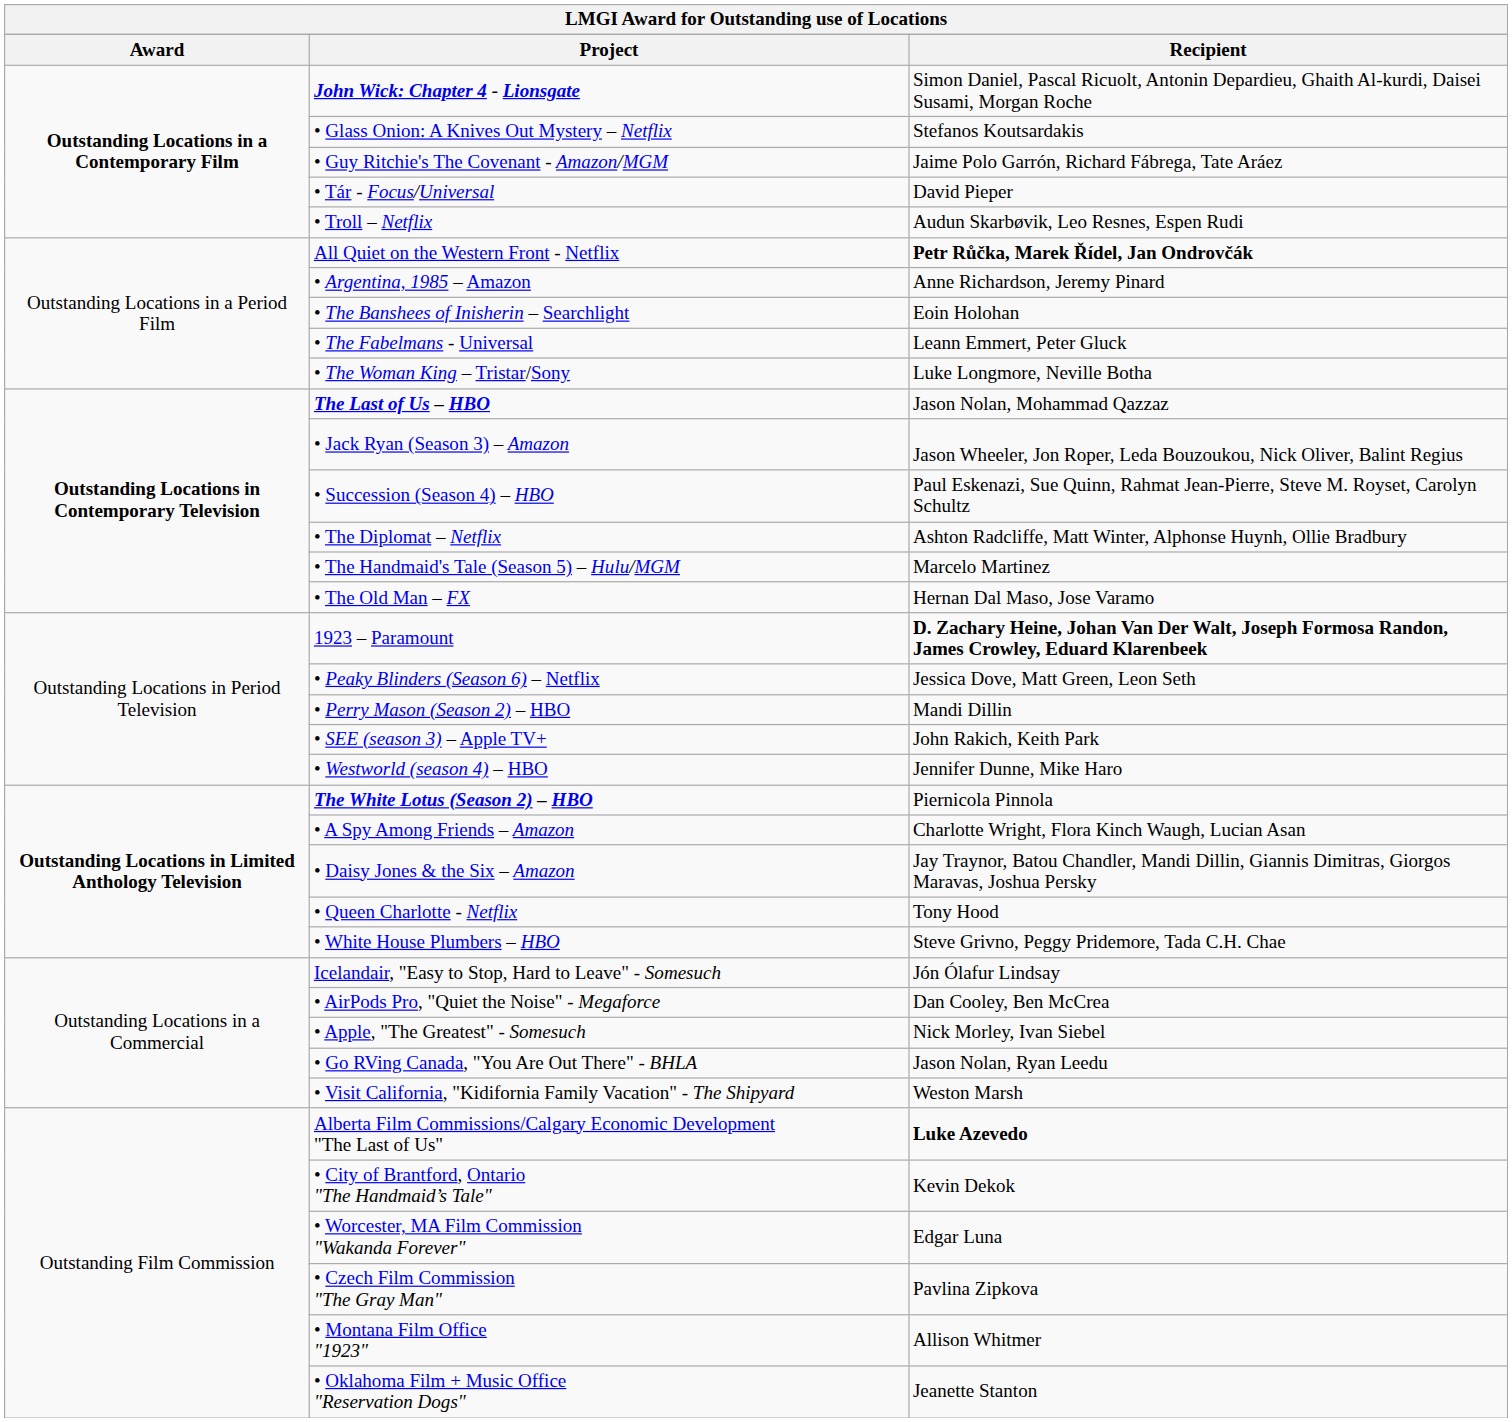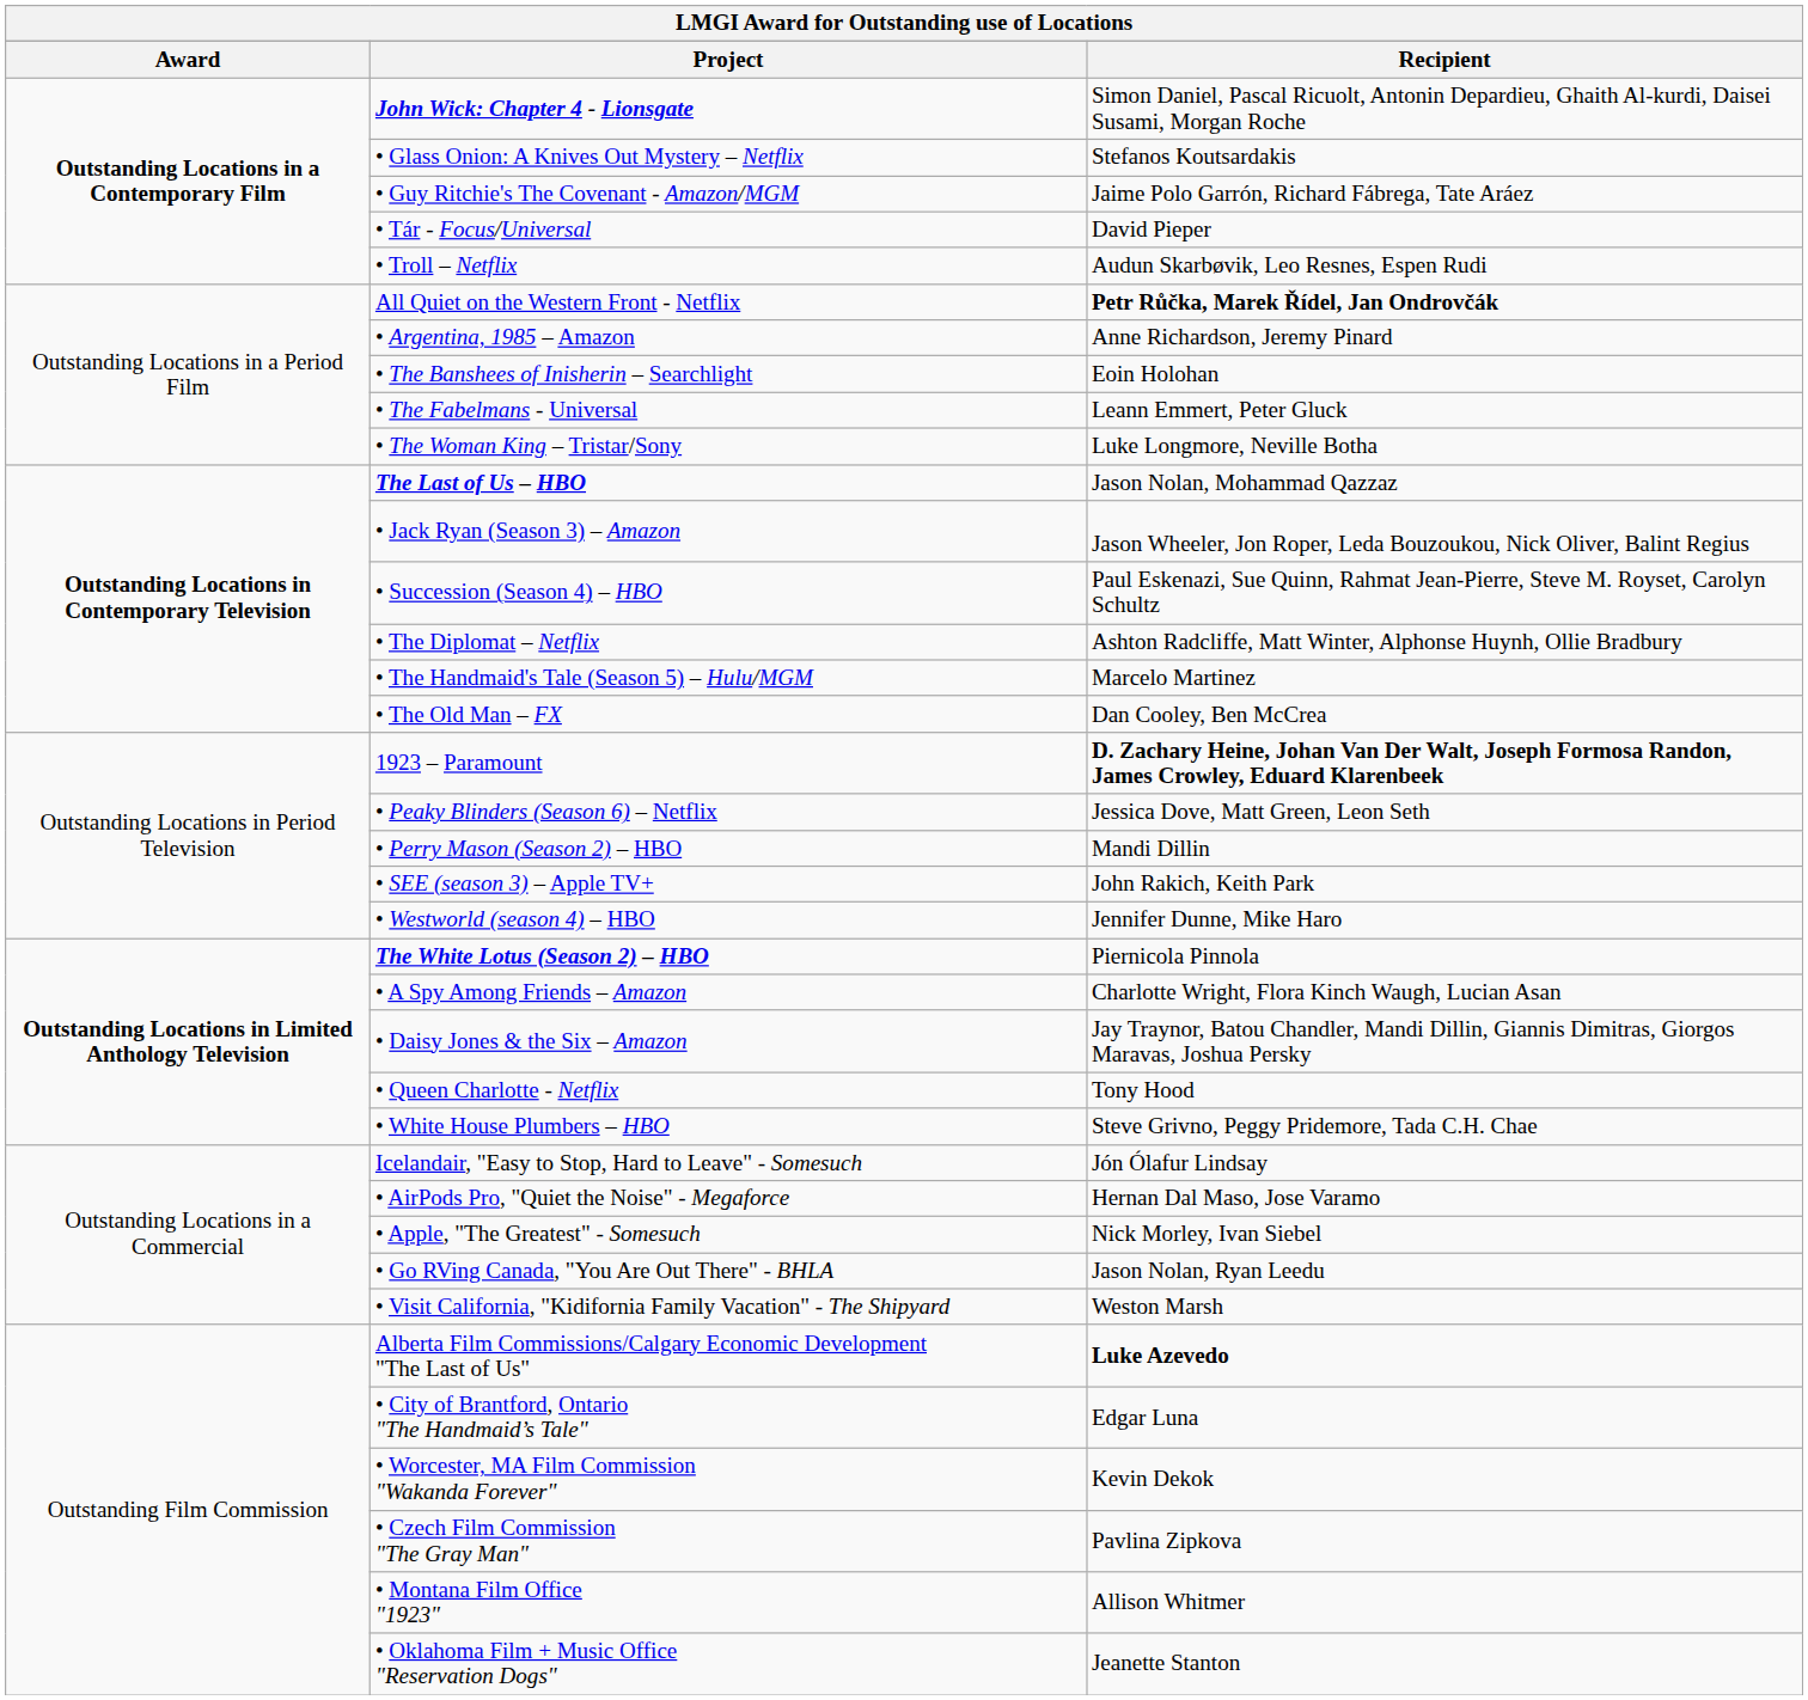• The Old Man – FX | Recipient: Hernan Dal Maso, Jose Varamo -> Dan Cooley, Ben McCrea
• AirPods Pro, "Quiet the Noise" - Megaforce | Recipient: Dan Cooley, Ben McCrea -> Hernan Dal Maso, Jose Varamo
• City of Brantford, Ontario "The Handmaid’s Tale" | Recipient: Kevin Dekok -> Edgar Luna
• Worcester, MA Film Commission "Wakanda Forever" | Recipient: Edgar Luna -> Kevin Dekok
